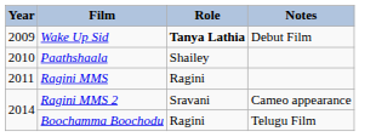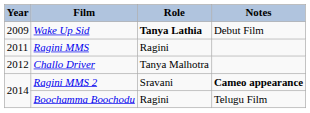- row: 2010 | Paathshaala | Shailey
+ row: 2012 | Challo Driver | Tanya Malhotra
Ragini MMS 2 | Notes: normal -> bold
